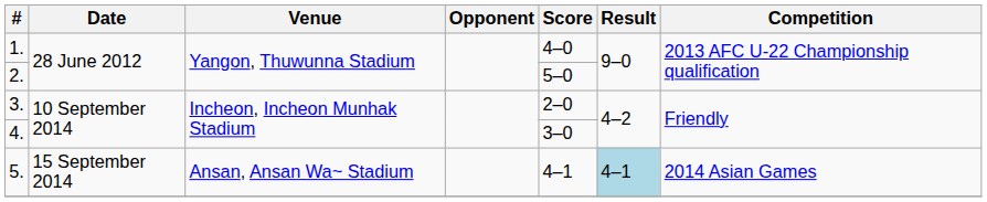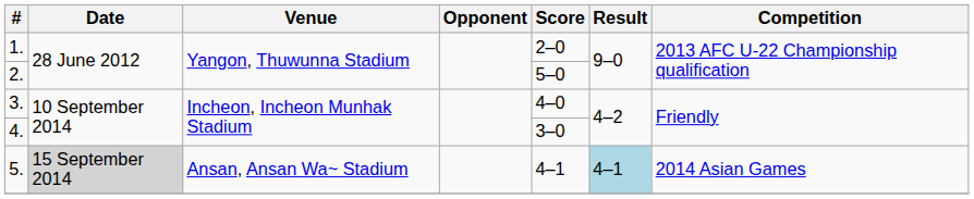1. | Score: 4–0 -> 2–0
3. | Score: 2–0 -> 4–0
5. | Date: no background -> lightgrey background
